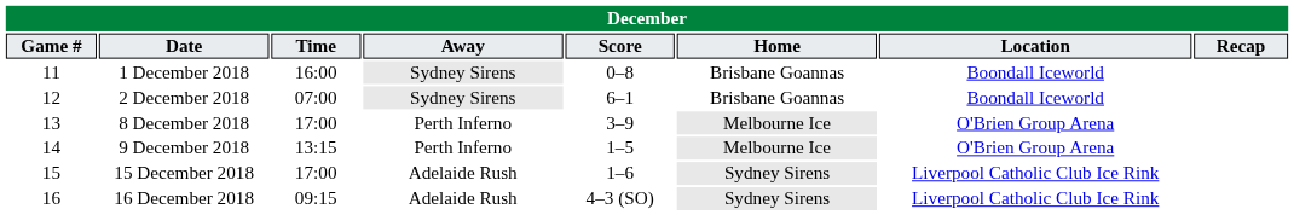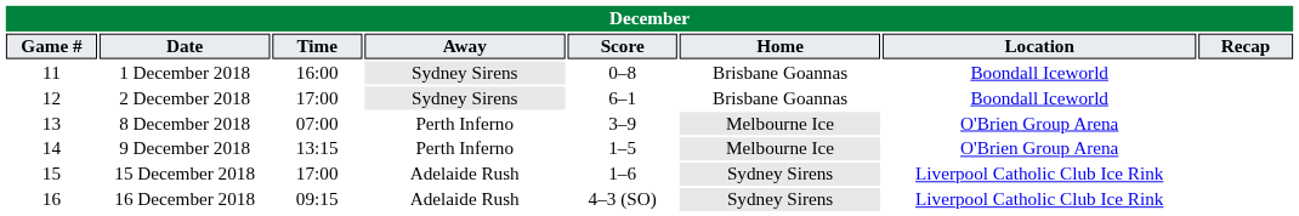2 December 2018 | Time: 07:00 -> 17:00
8 December 2018 | Time: 17:00 -> 07:00
